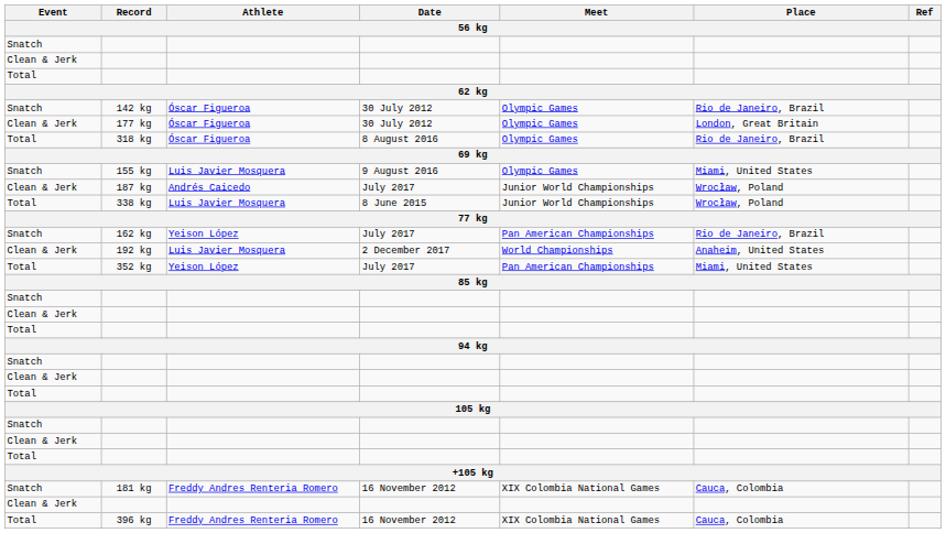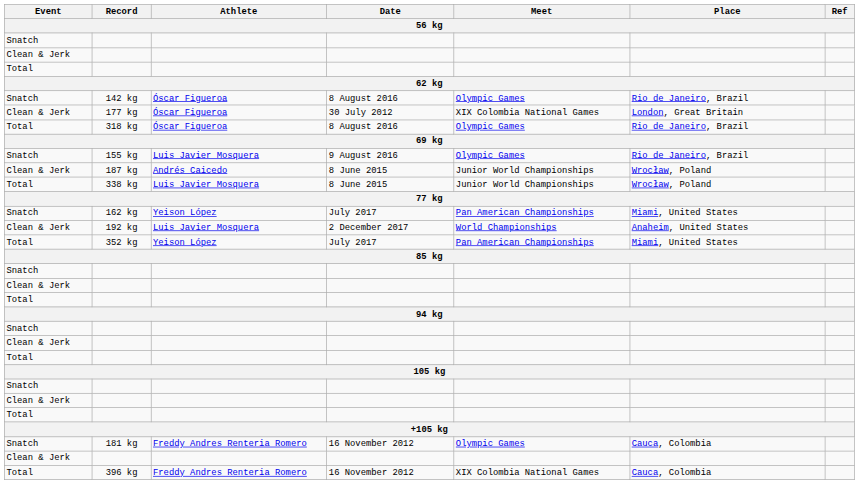142 kg | Date: 30 July 2012 -> 8 August 2016
177 kg | Meet: Olympic Games -> XIX Colombia National Games
155 kg | Place: Miami, United States -> Rio de Janeiro, Brazil
187 kg | Date: July 2017 -> 8 June 2015
162 kg | Place: Rio de Janeiro, Brazil -> Miami, United States
181 kg | Meet: XIX Colombia National Games -> Olympic Games
